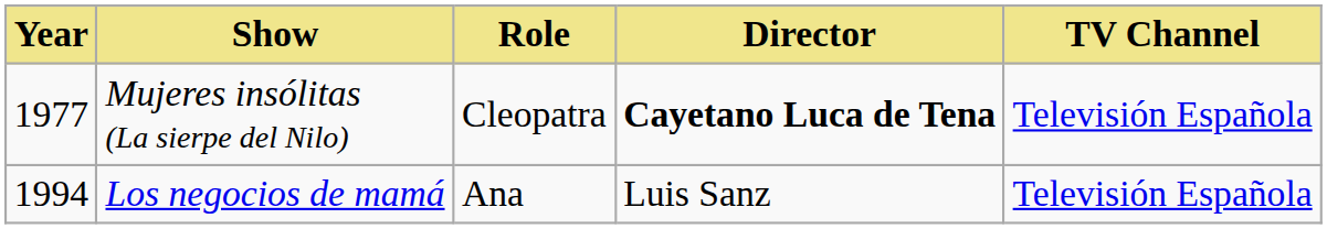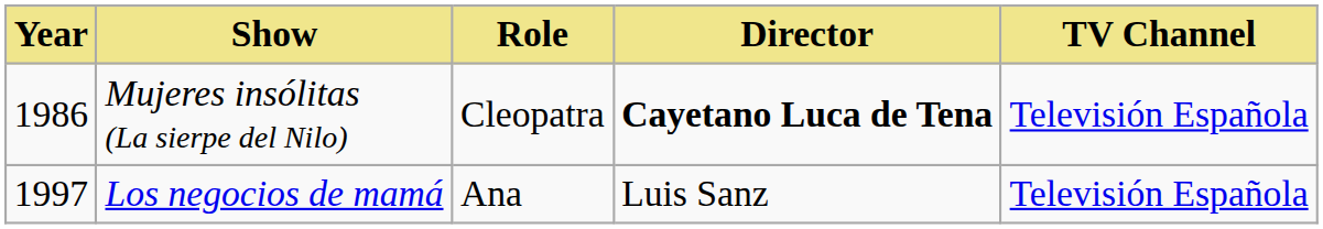Mujeres insólitas (La sierpe del Nilo) | Year: 1977 -> 1986
Los negocios de mamá | Year: 1994 -> 1997
